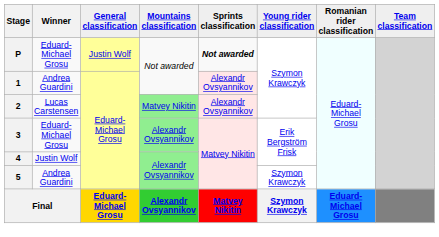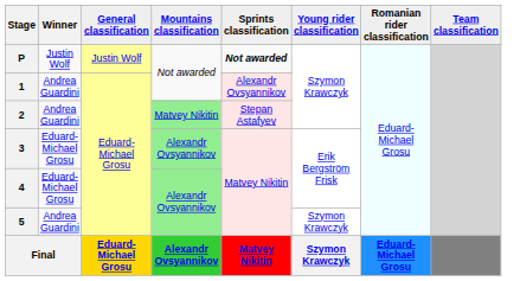P | Winner: Eduard-Michael Grosu -> Justin Wolf
2 | Winner: Lucas Carstensen -> Andrea Guardini
2 | Sprints classification: Alexandr Ovsyannikov -> Stepan Astafyev
4 | Winner: Justin Wolf -> Eduard-Michael Grosu
